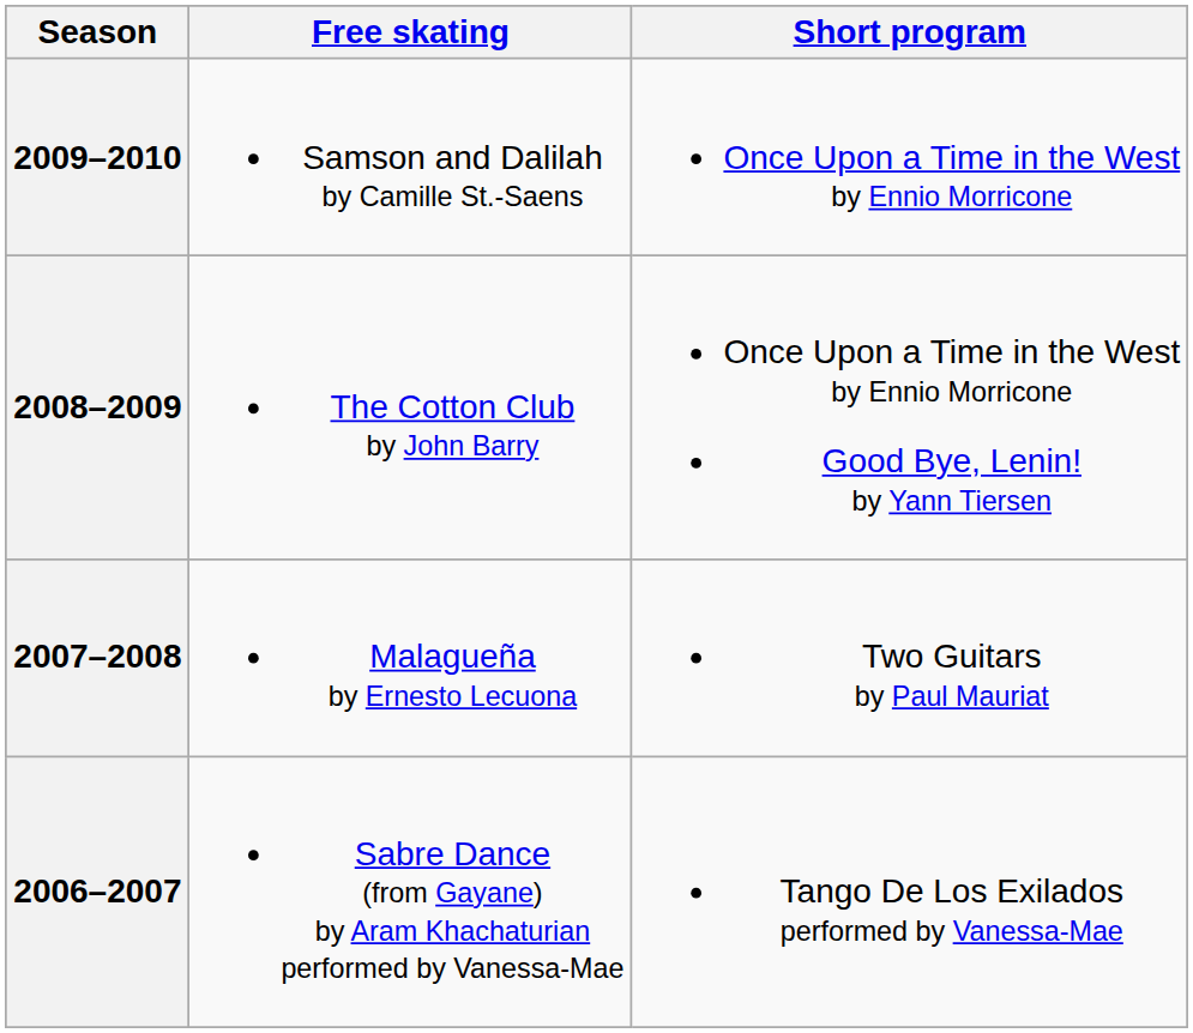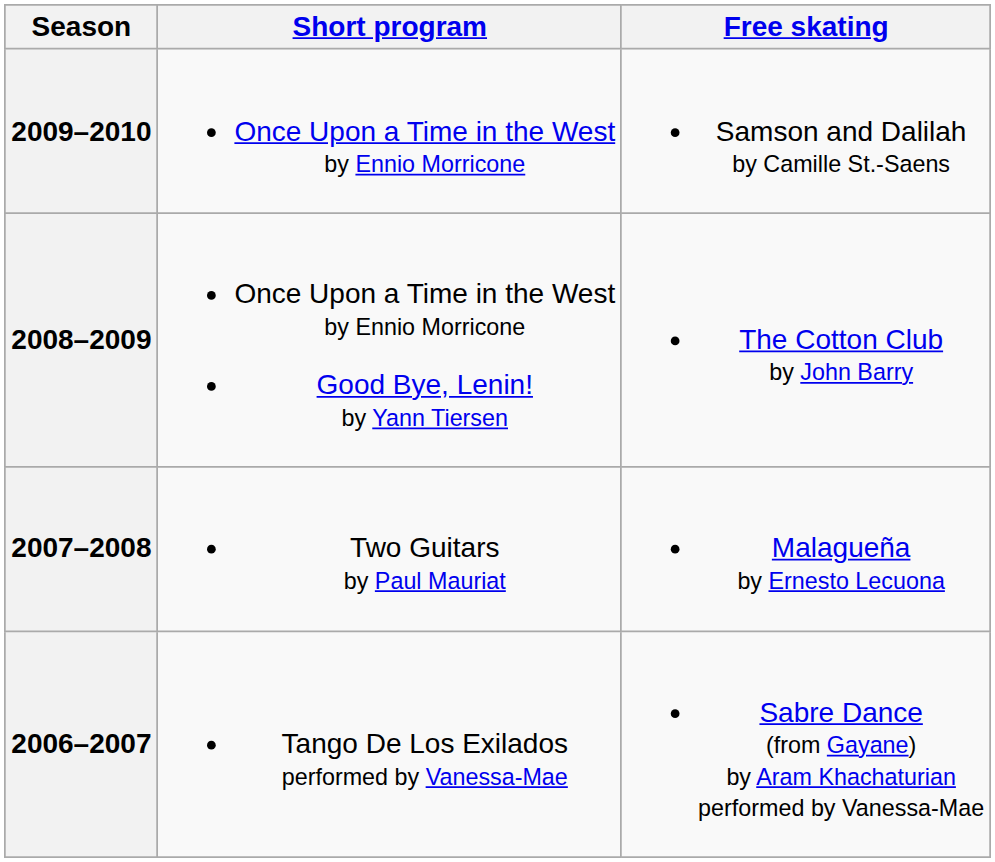columns swapped: Short program <-> Free skating
